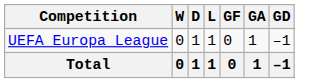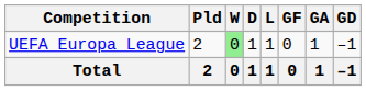+ column: Pld | 2 | 2
UEFA Europa League | W: no background -> lightgreen background
